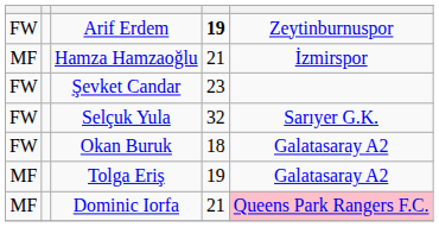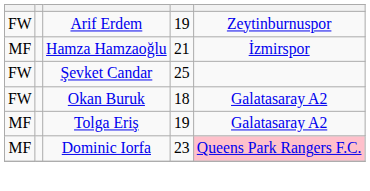Arif Erdem | column 4: bold -> normal
Şevket Candar | column 4: 23 -> 25
- row: FW | Selçuk Yula | 32 | Sarıyer G.K.
Dominic Iorfa | column 4: 21 -> 23
